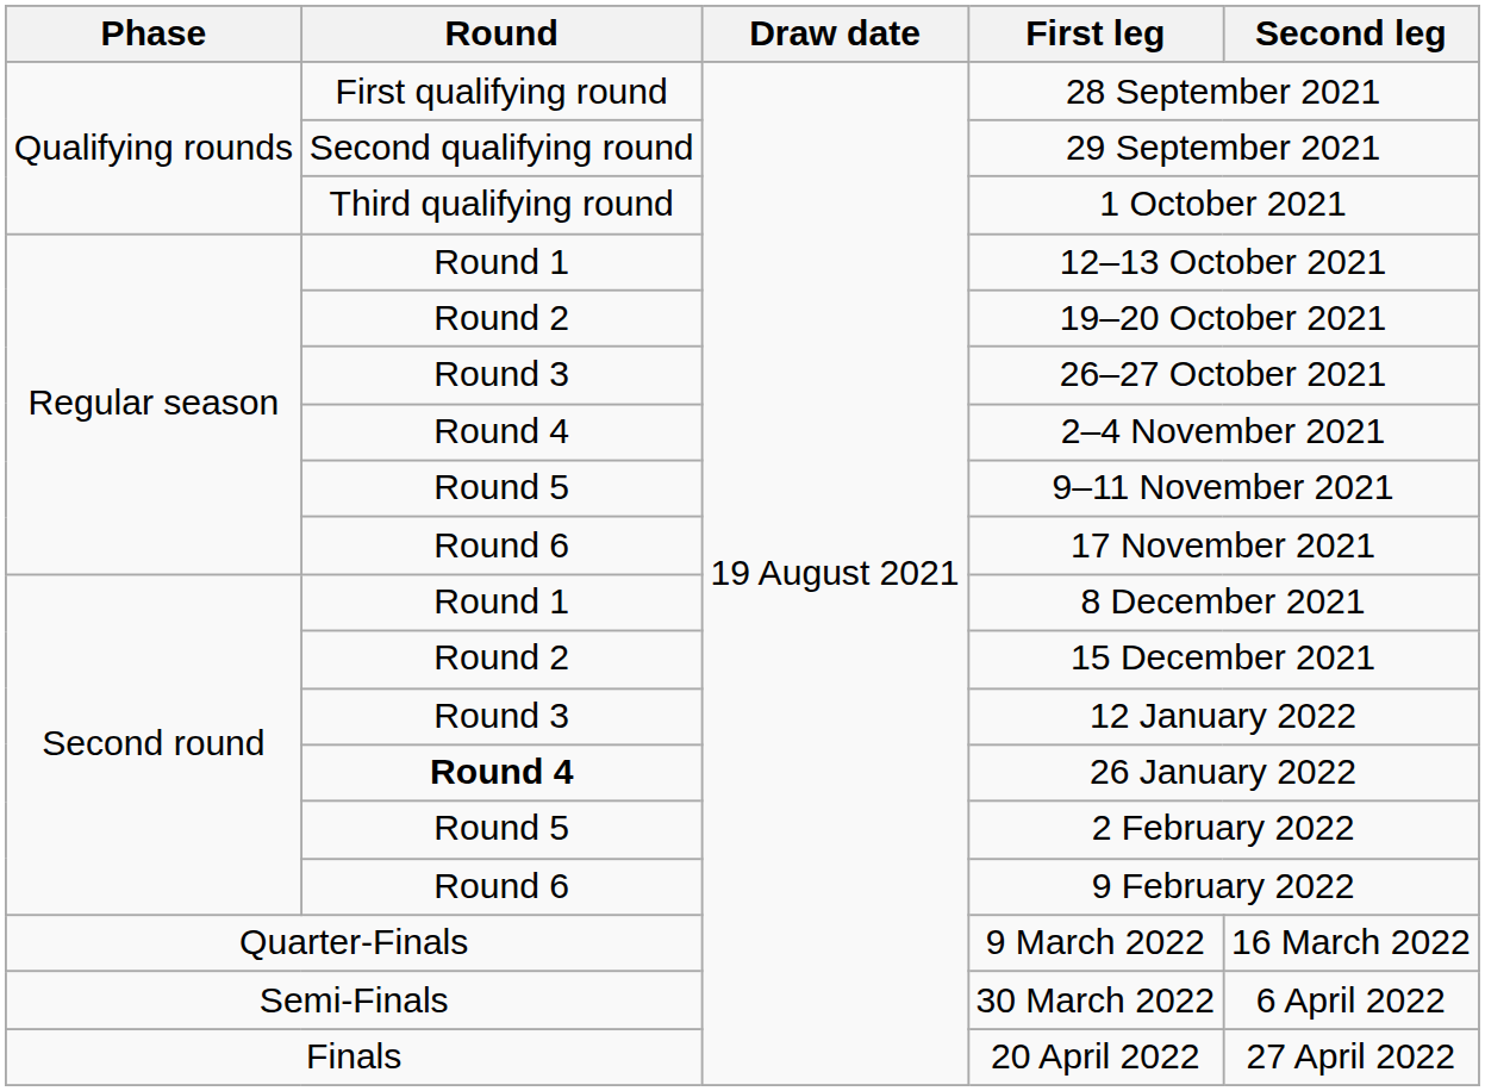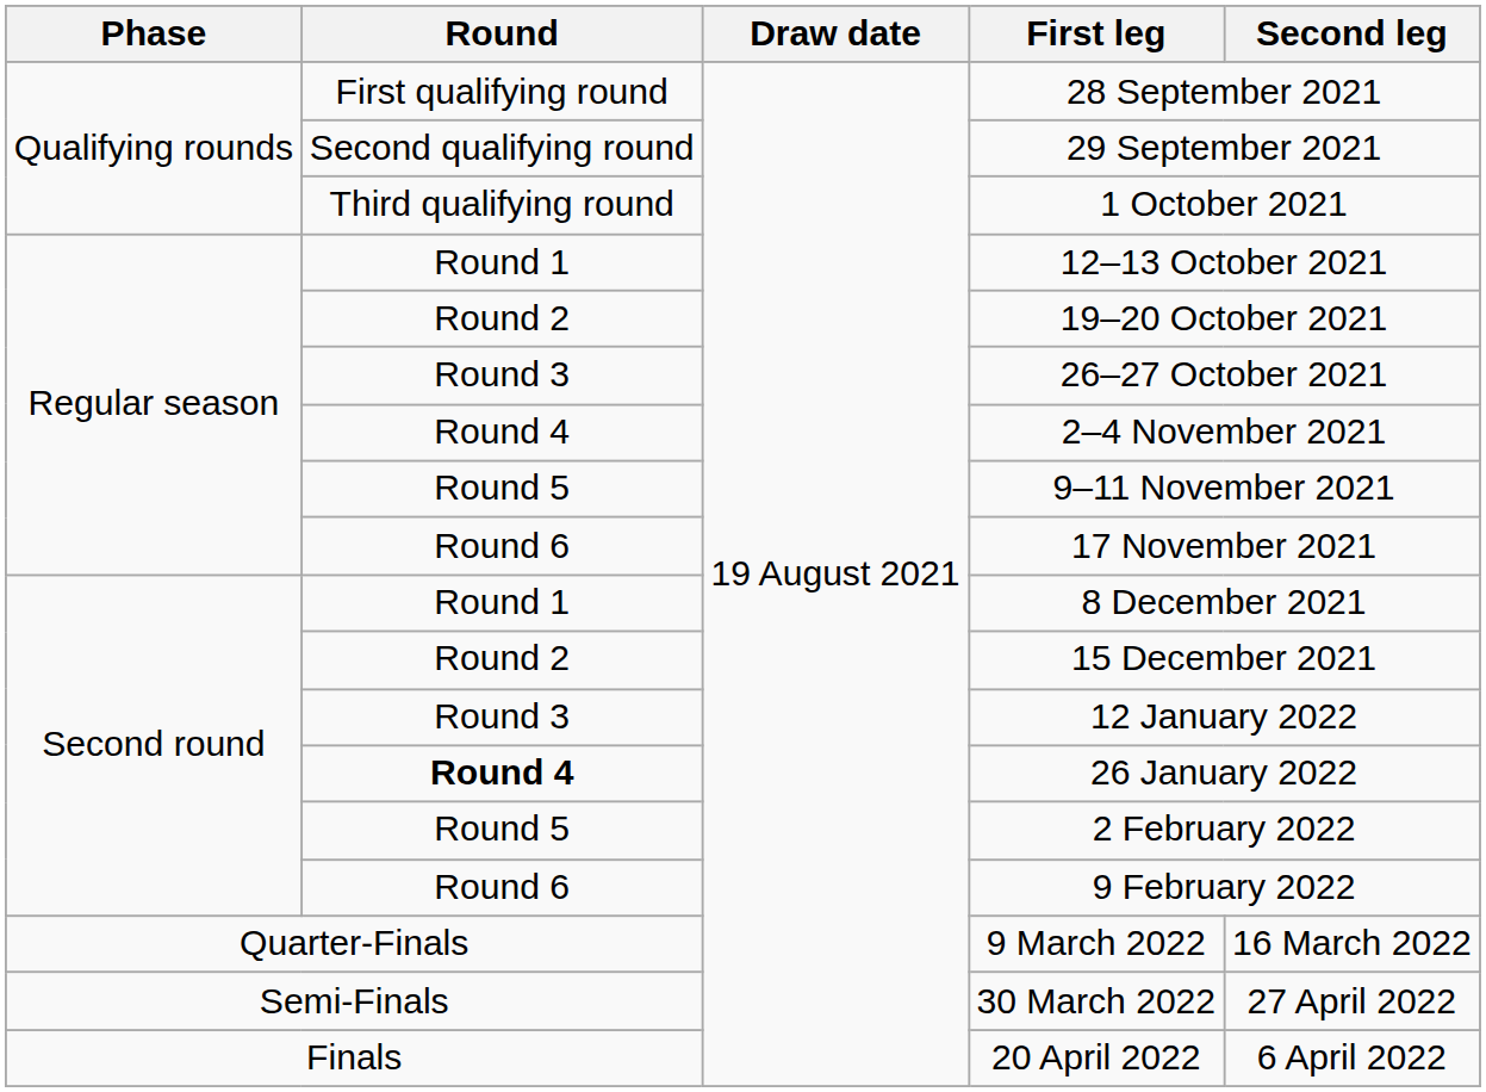30 March 2022 | Second leg: 6 April 2022 -> 27 April 2022
20 April 2022 | Second leg: 27 April 2022 -> 6 April 2022
